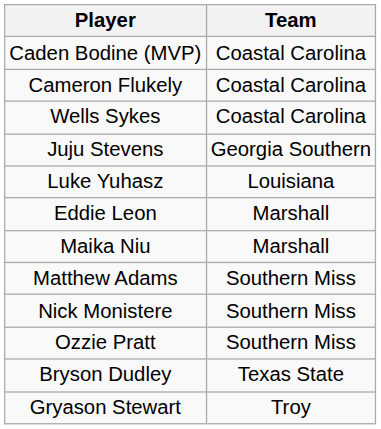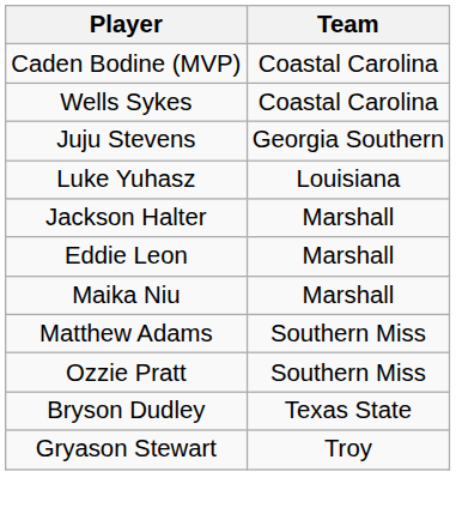- row: Cameron Flukely | Coastal Carolina
+ row: Jackson Halter | Marshall
- row: Nick Monistere | Southern Miss
